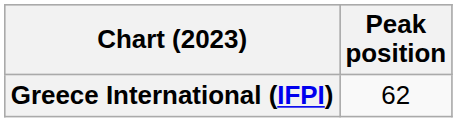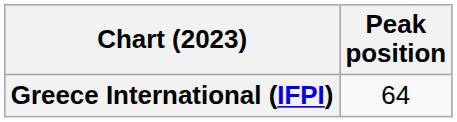Greece International (IFPI) | Peak position: 62 -> 64
